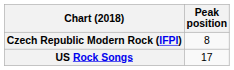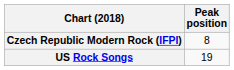US Rock Songs | Peak position: 17 -> 19
